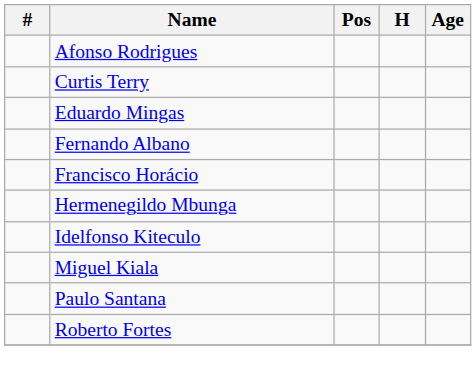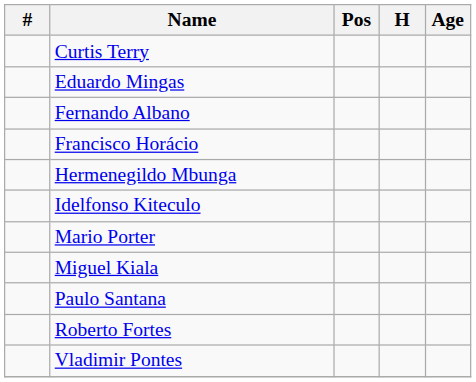- row: Afonso Rodrigues
+ row: Mario Porter
+ row: Vladimir Pontes
